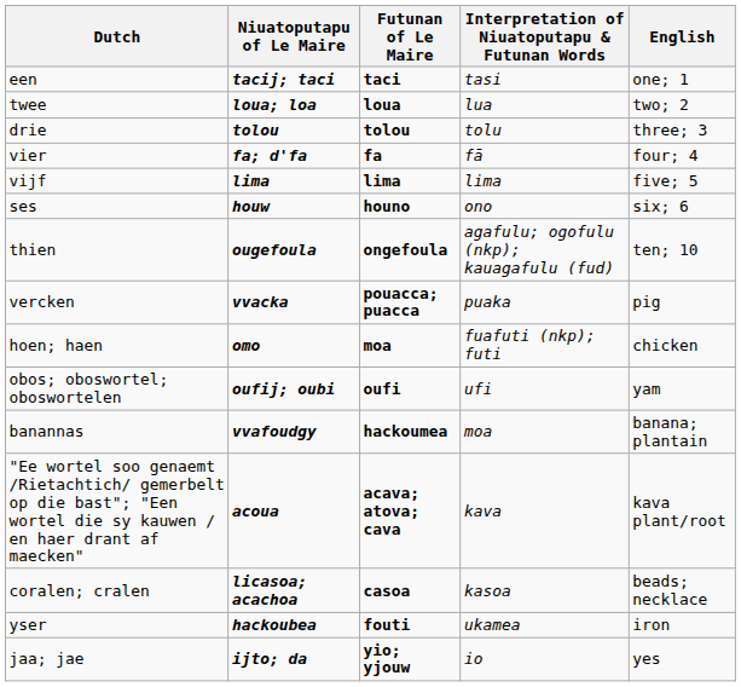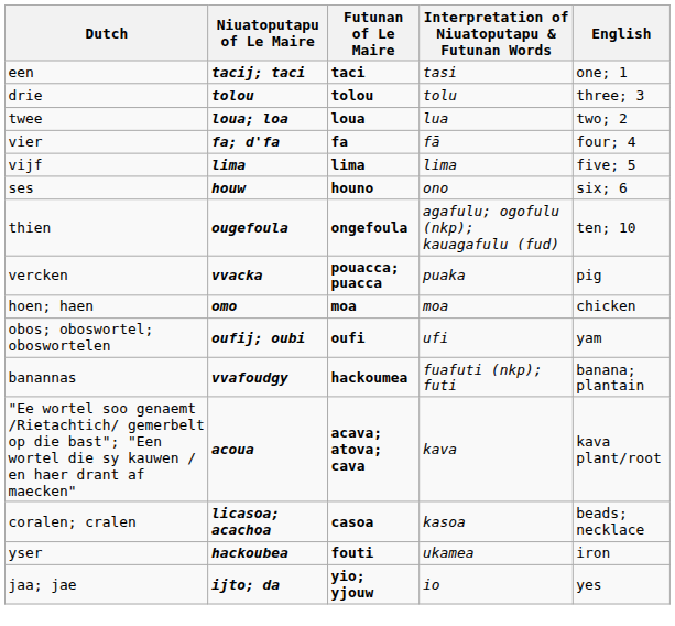rows swapped: twee <-> drie
hoen; haen | Interpretation of Niuatoputapu & Futunan Words: fuafuti (nkp); futi -> moa
banannas | Interpretation of Niuatoputapu & Futunan Words: moa -> fuafuti (nkp); futi
